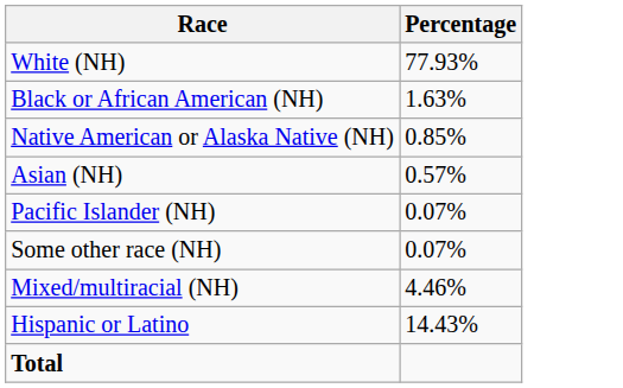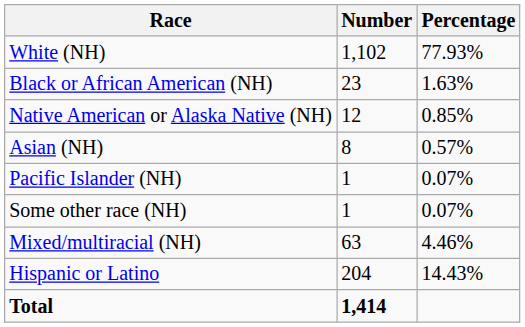+ column: Number | 1,102 | 23 | 12 | 8 | 1 | 1 | 63 | 204 | 1,414
